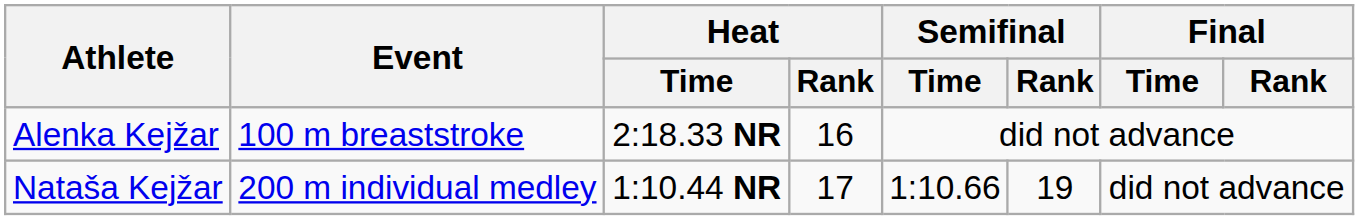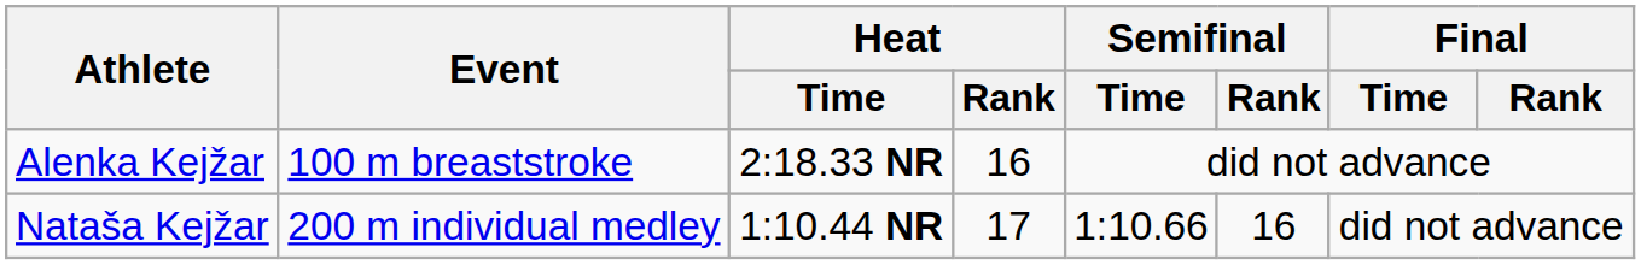Nataša Kejžar | Semifinal / Rank: 19 -> 16
